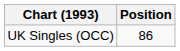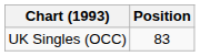UK Singles (OCC) | Position: 86 -> 83
